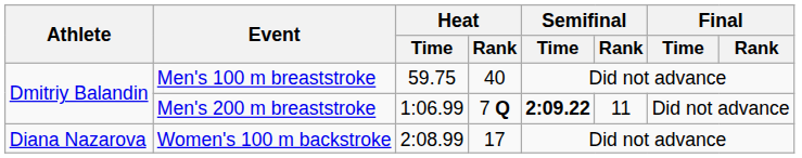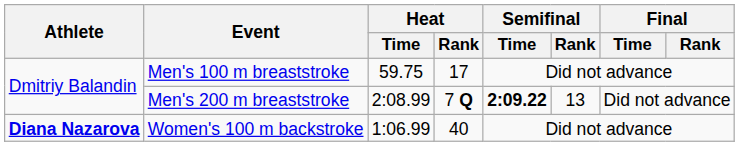Men's 100 m breaststroke | Heat / Rank: 40 -> 17
Men's 200 m breaststroke | Heat / Time: 1:06.99 -> 2:08.99
Men's 200 m breaststroke | Semifinal / Rank: 11 -> 13
Women's 100 m backstroke | Athlete: normal -> bold
Women's 100 m backstroke | Heat / Time: 2:08.99 -> 1:06.99
Women's 100 m backstroke | Heat / Rank: 17 -> 40
